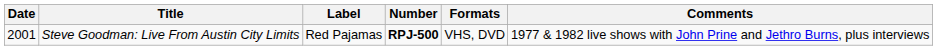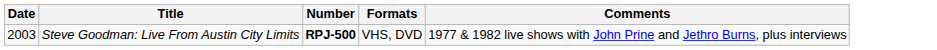- column: Label | Red Pajamas
Steve Goodman: Live From Austin City Limits | Date: 2001 -> 2003
